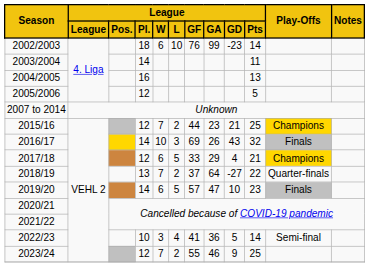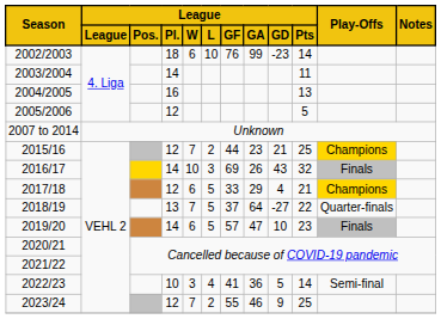2018/19 | League / L: 2 -> 5
